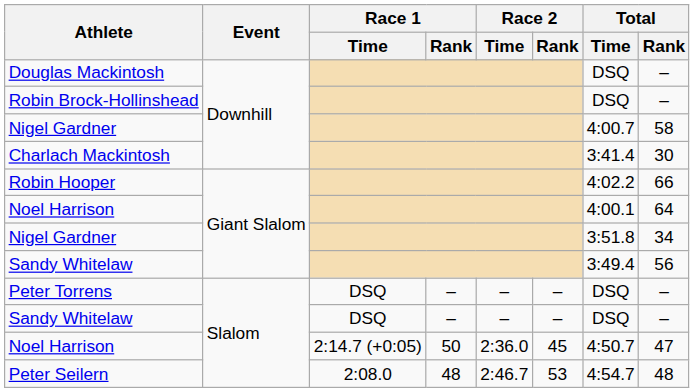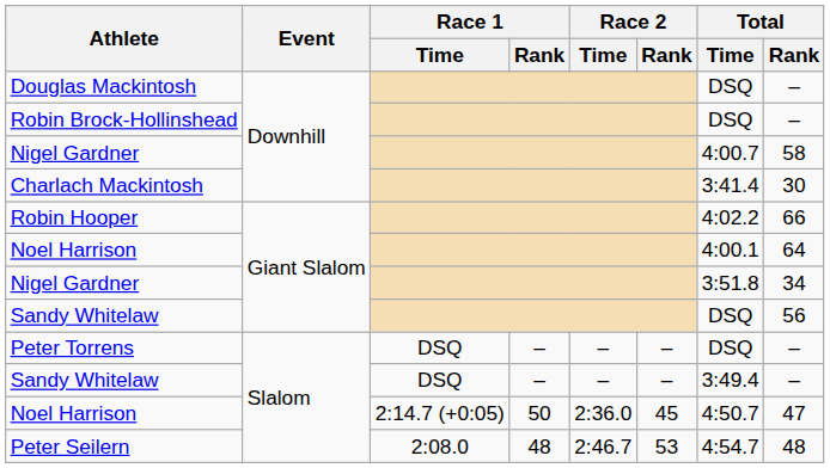Sandy Whitelaw / Giant Slalom | Total / Time: 3:49.4 -> DSQ
Sandy Whitelaw / Slalom | Total / Time: DSQ -> 3:49.4
